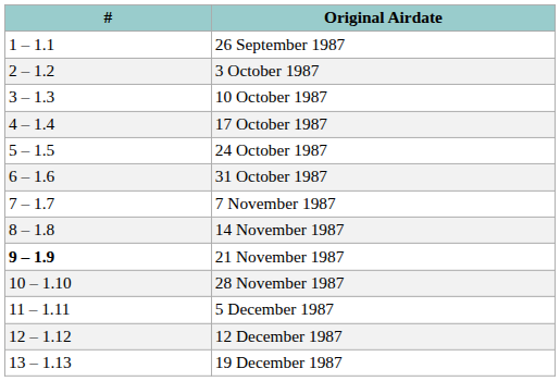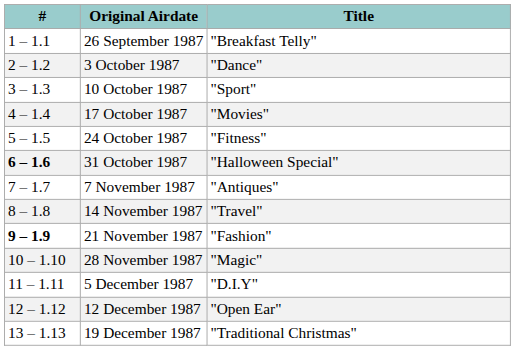+ column: Title | "Breakfast Telly" | "Dance" | "Sport" | "Movies" | "Fitness" | "Halloween Special" | "Antiques" | "Travel" | "Fashion" | "Magic" | "D.I.Y" | "Open Ear" | "Traditional Christmas"
31 October 1987 | #: normal -> bold
